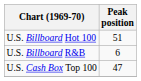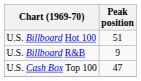U.S. Billboard R&B | Peak position: 6 -> 9
